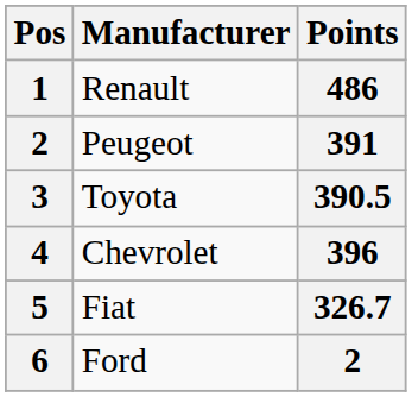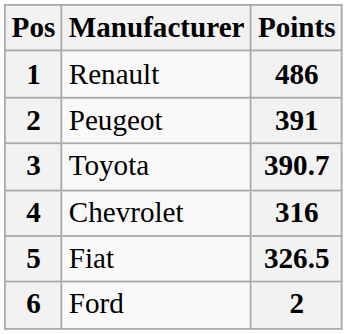Toyota | Points: 390.5 -> 390.7
Chevrolet | Points: 396 -> 316
Fiat | Points: 326.7 -> 326.5
